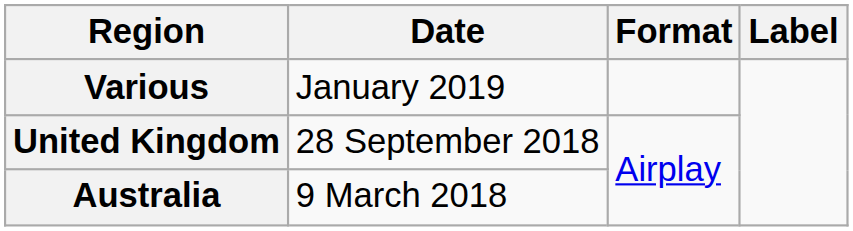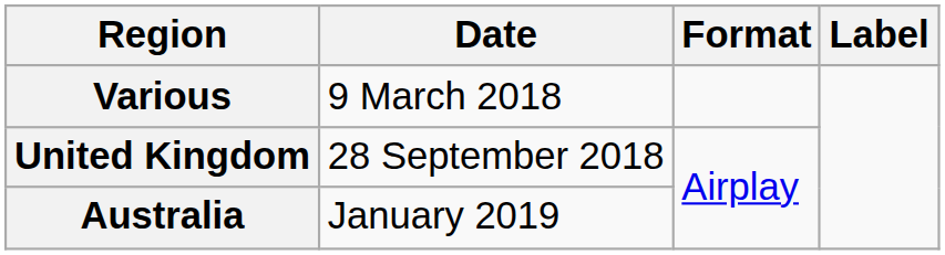Various | Date: January 2019 -> 9 March 2018
Australia | Date: 9 March 2018 -> January 2019
